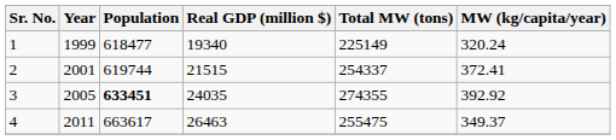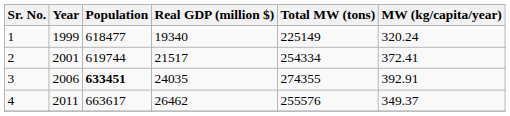2 | Real GDP (million $): 21515 -> 21517
2 | Total MW (tons): 254337 -> 254334
3 | Year: 2005 -> 2006
3 | MW (kg/capita/year): 392.92 -> 392.91
4 | Real GDP (million $): 26463 -> 26462
4 | Total MW (tons): 255475 -> 255576
